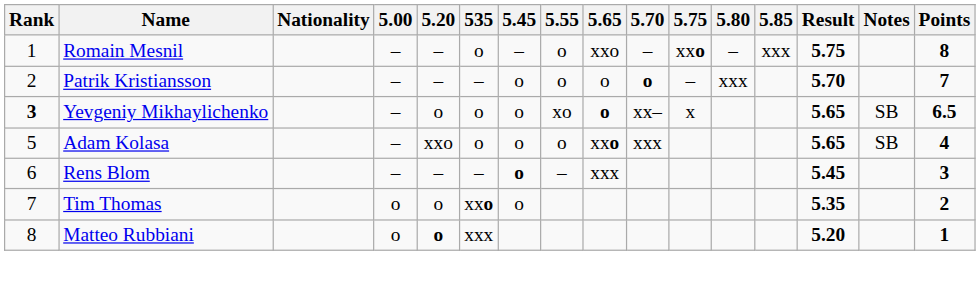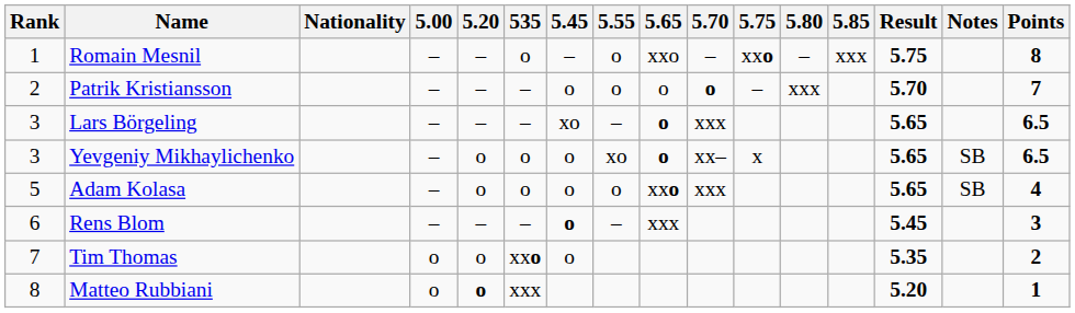+ row: 3 | Lars Börgeling | – | – | – | xo | – | o | xxx | 5.65 | 6.5
Yevgeniy Mikhaylichenko | Rank: bold -> normal
Adam Kolasa | 5.20: xxo -> o
